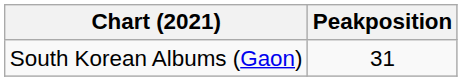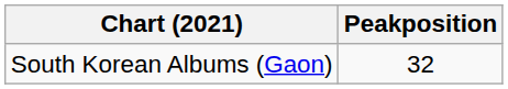South Korean Albums (Gaon) | Peakposition: 31 -> 32
